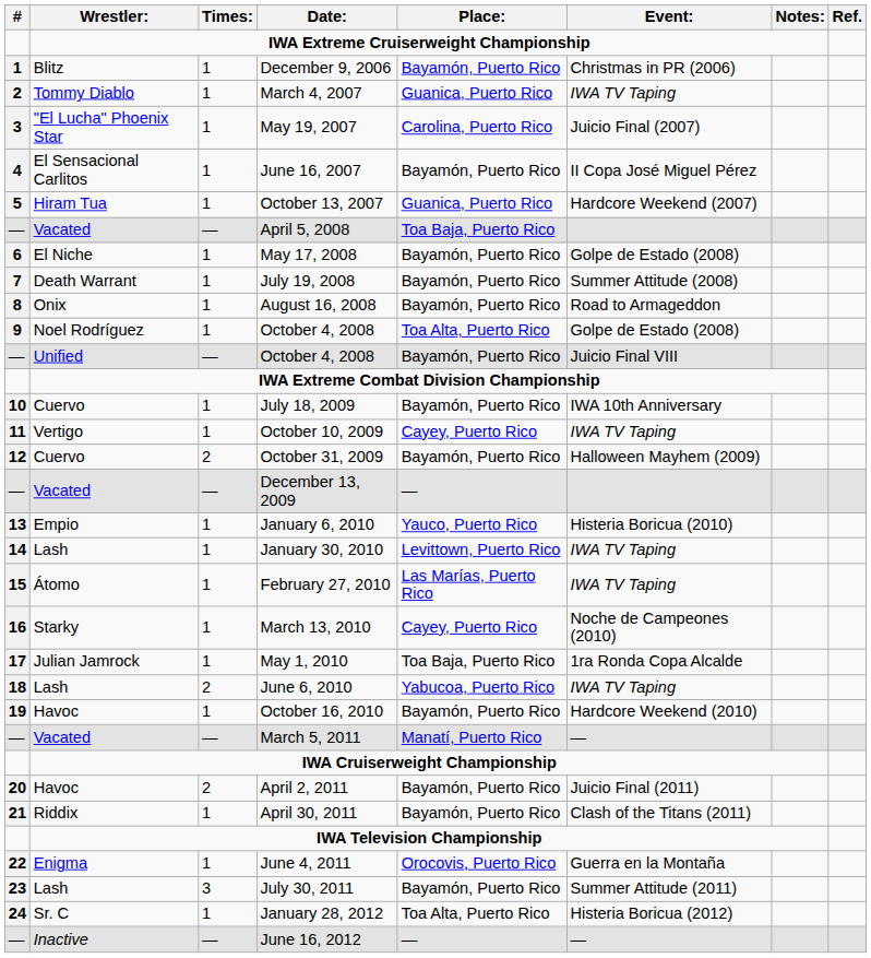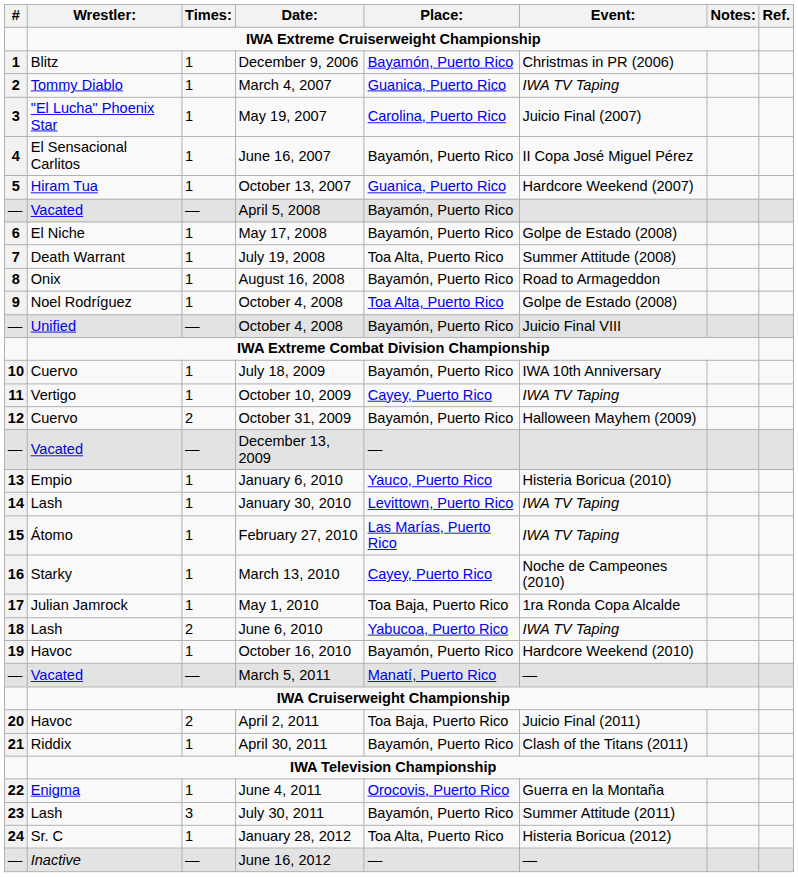April 5, 2008 | Place:: Toa Baja, Puerto Rico -> Bayamón, Puerto Rico
July 19, 2008 | Place:: Bayamón, Puerto Rico -> Toa Alta, Puerto Rico
April 2, 2011 | Place:: Bayamón, Puerto Rico -> Toa Baja, Puerto Rico
